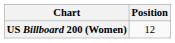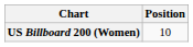US Billboard 200 (Women) | Position: 12 -> 10
